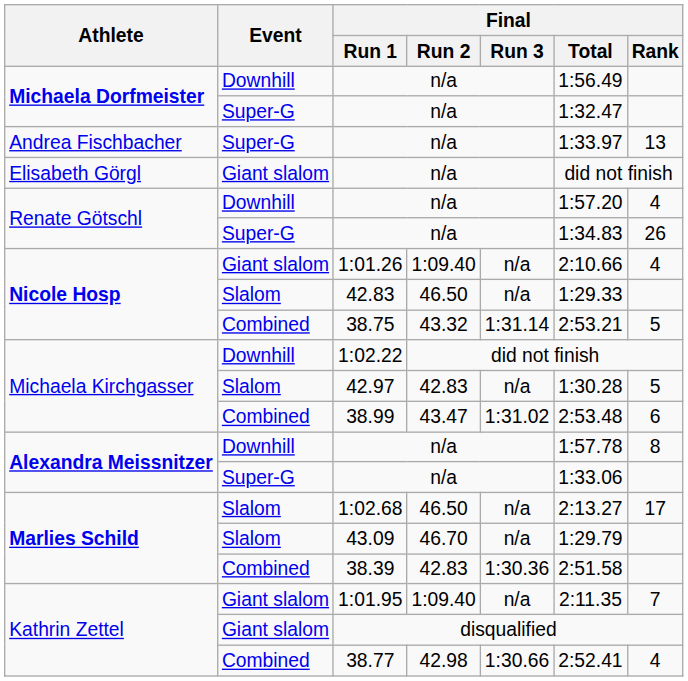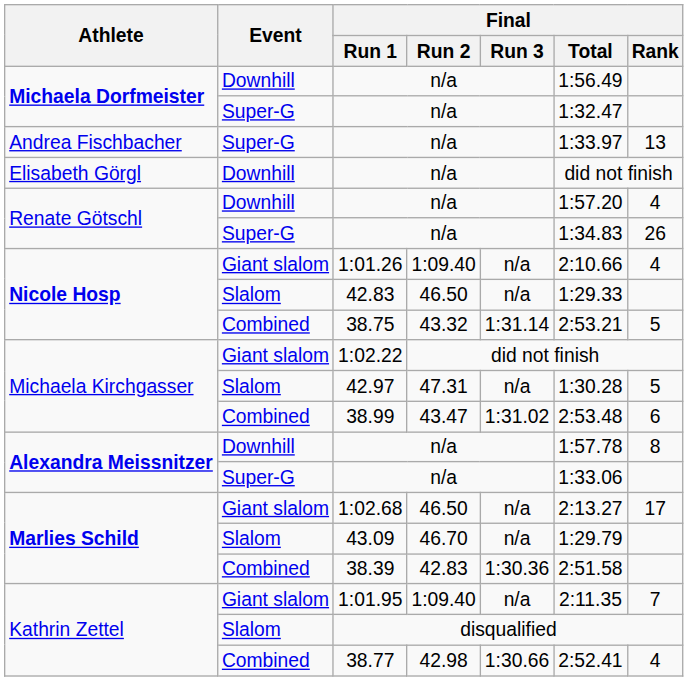Elisabeth Görgl / n/a | Event: Giant slalom -> Downhill
1:02.22 | Event: Downhill -> Giant slalom
42.97 | Final / Run 2: 42.83 -> 47.31
1:02.68 | Event: Slalom -> Giant slalom
disqualified | Event: Giant slalom -> Slalom
